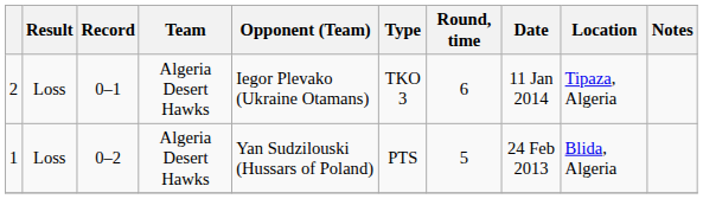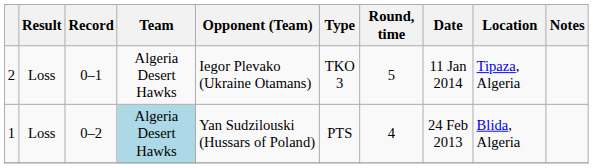2 | Round, time: 6 -> 5
1 | Team: no background -> lightblue background
1 | Round, time: 5 -> 4
